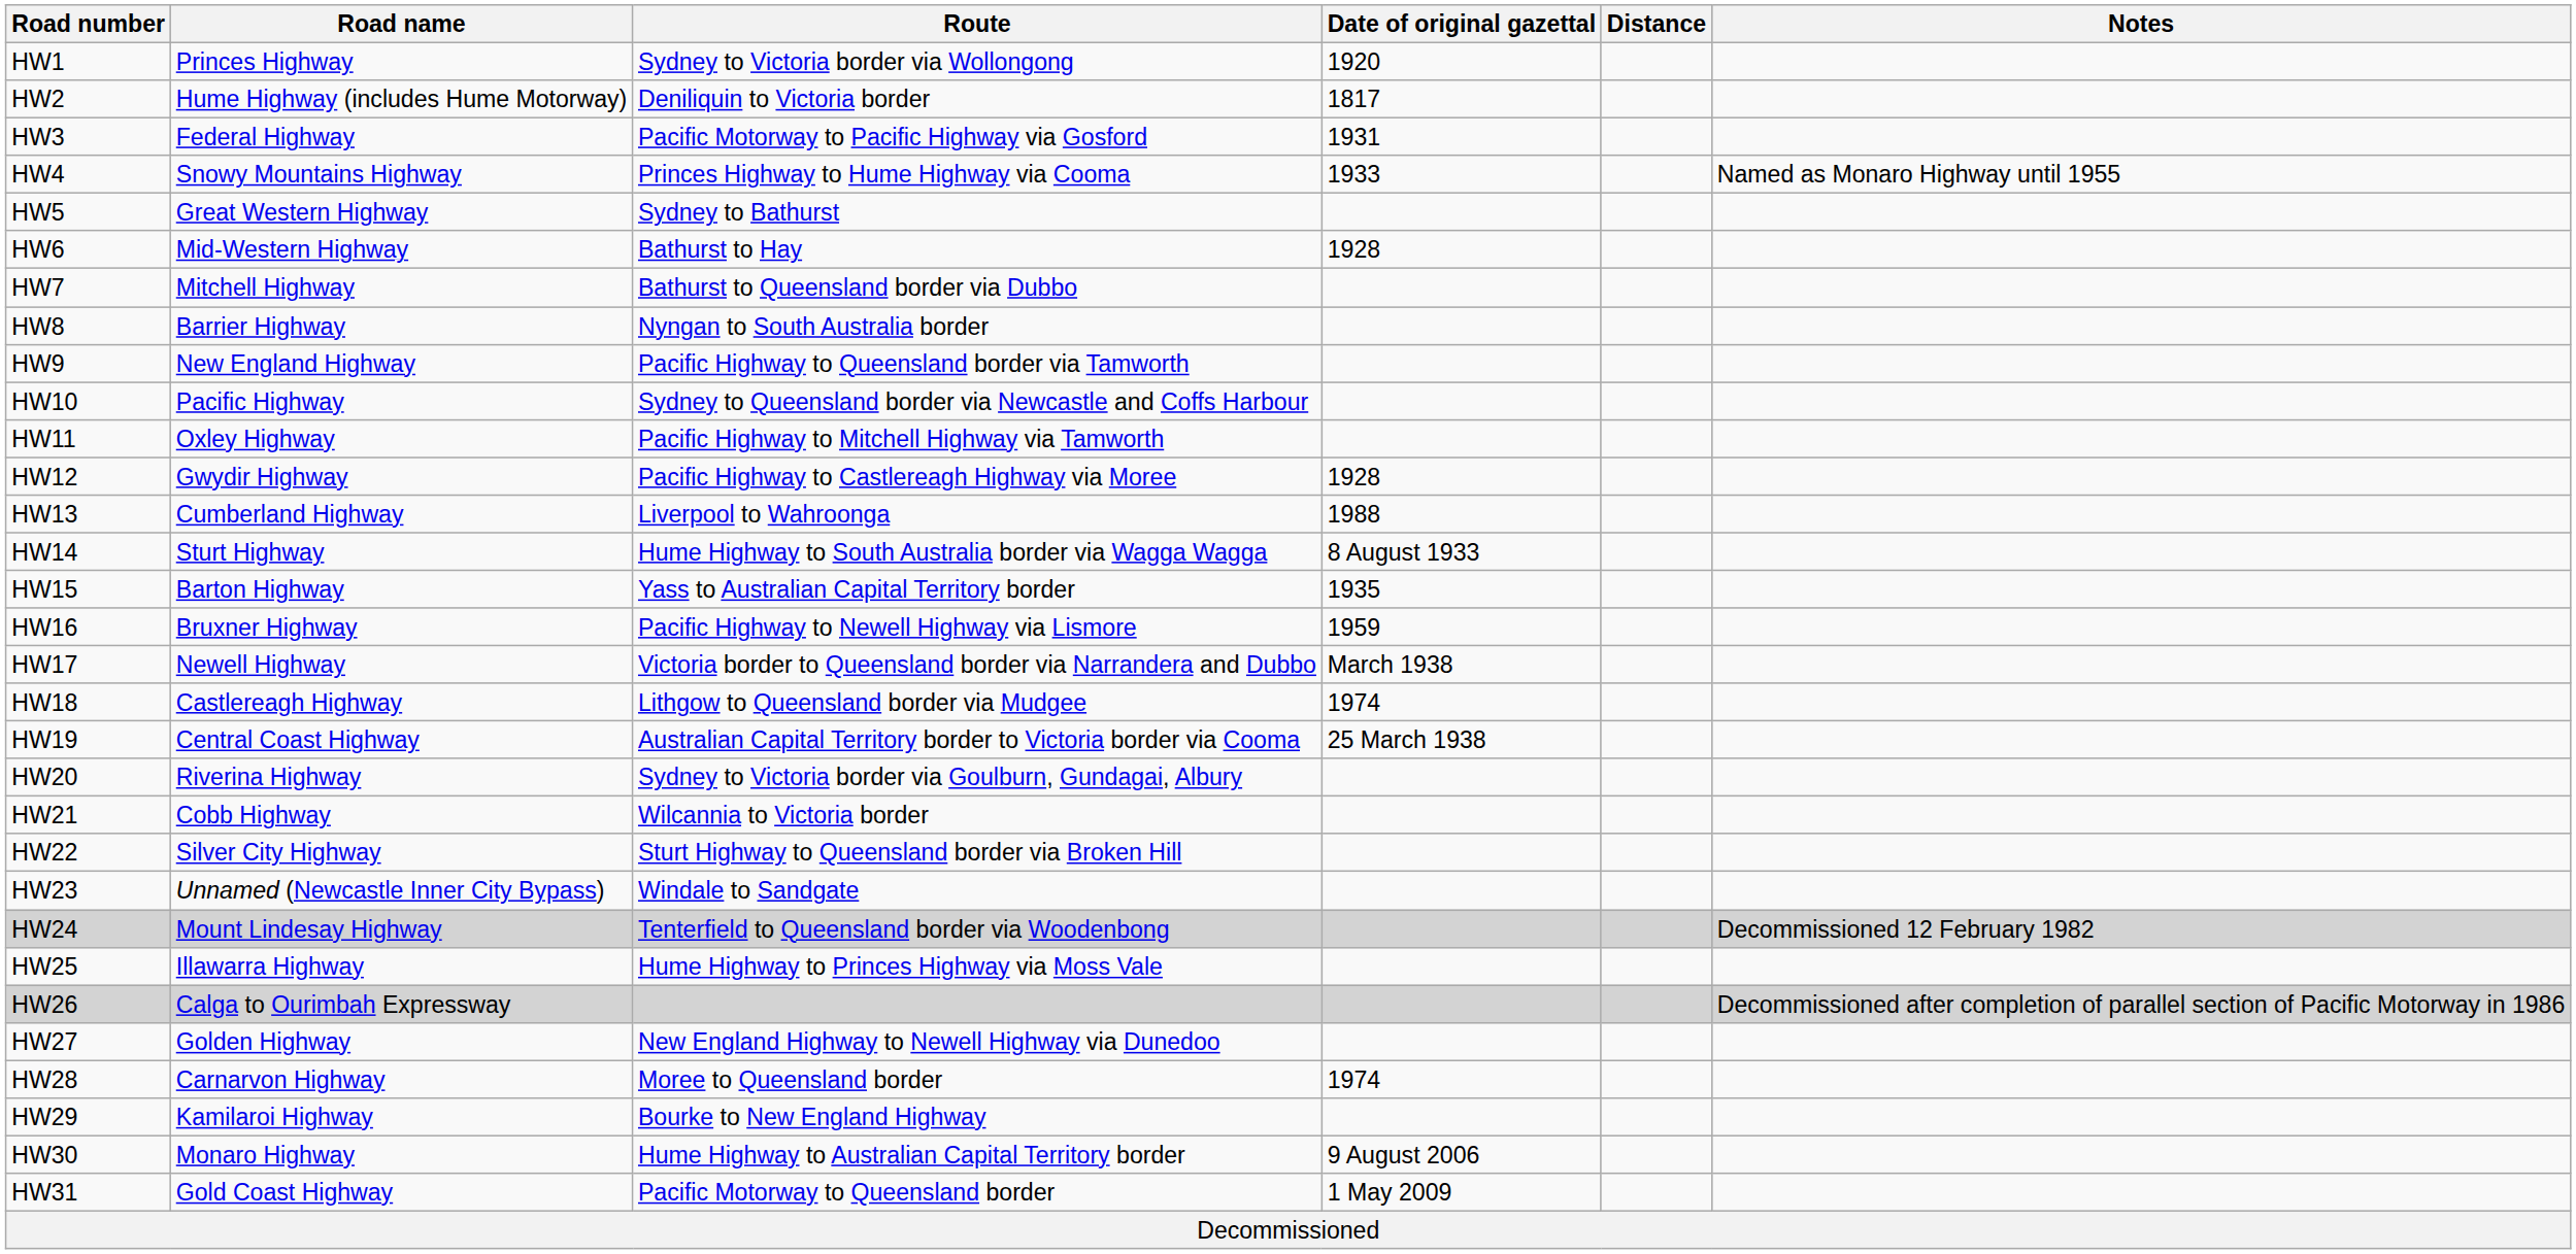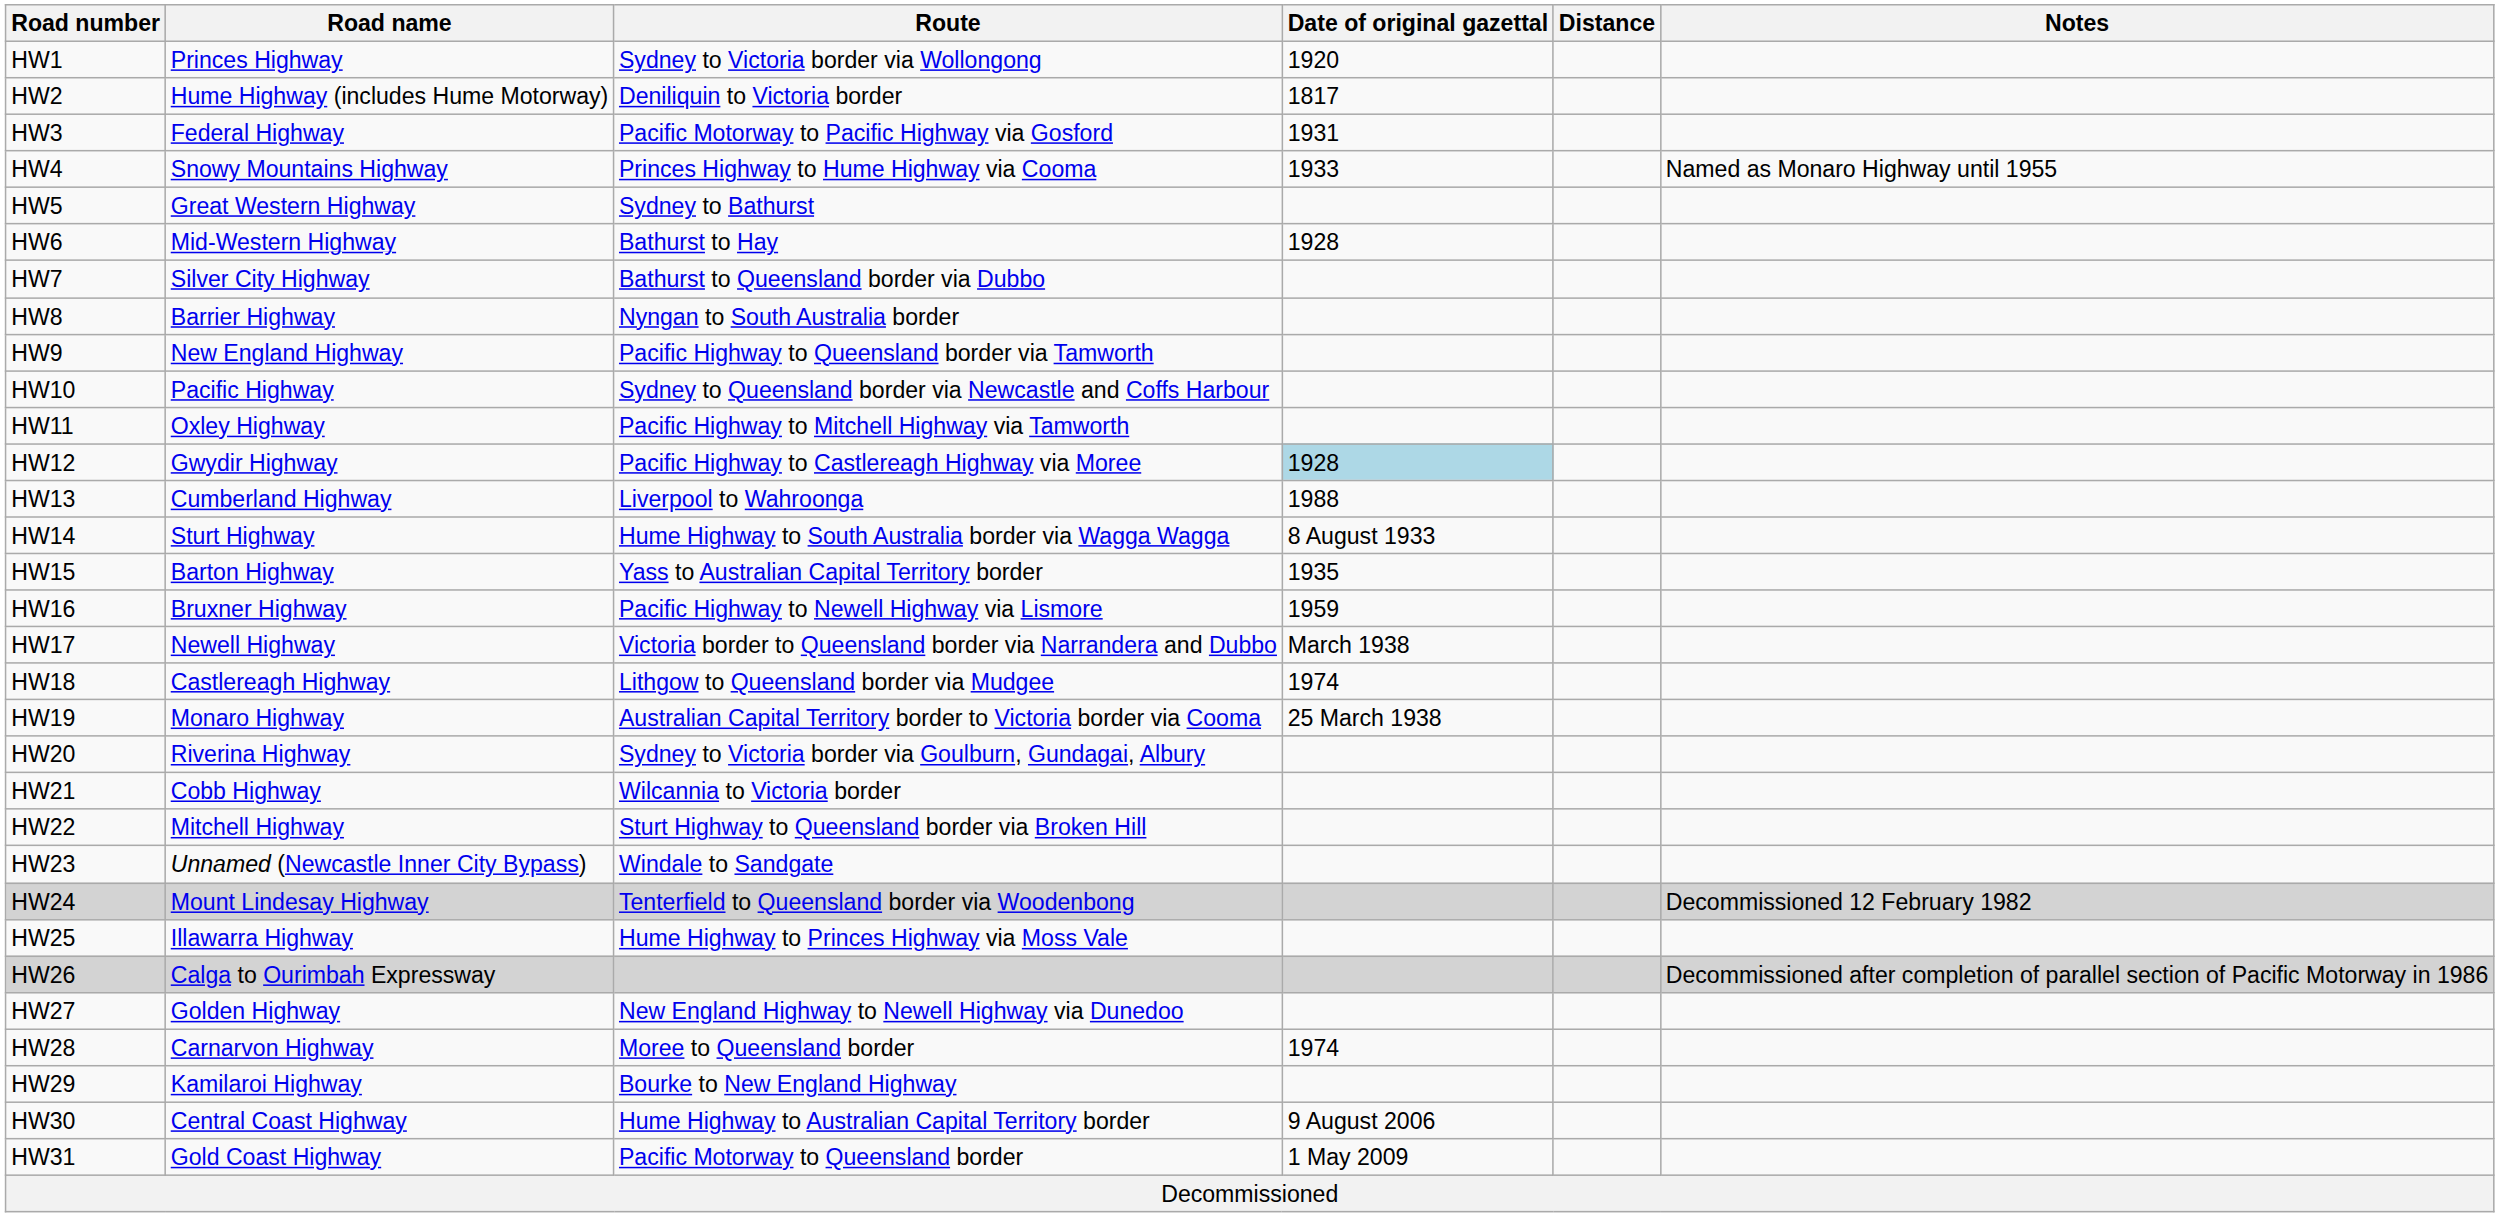HW7 | Road name: Mitchell Highway -> Silver City Highway
HW12 | Date of original gazettal: no background -> lightblue background
HW19 | Road name: Central Coast Highway -> Monaro Highway
HW22 | Road name: Silver City Highway -> Mitchell Highway
HW30 | Road name: Monaro Highway -> Central Coast Highway
